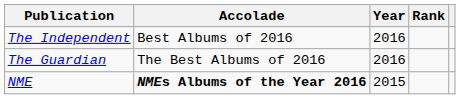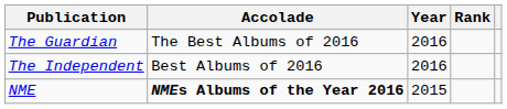rows swapped: The Guardian <-> The Independent
